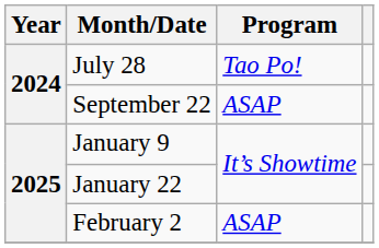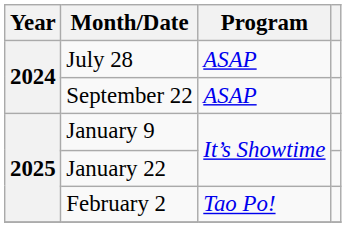July 28 | Program: Tao Po! -> ASAP
February 2 | Program: ASAP -> Tao Po!
